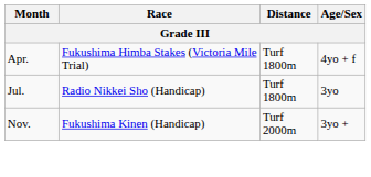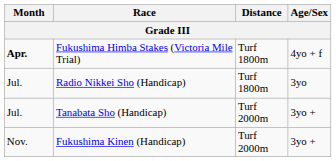Fukushima Himba Stakes (Victoria Mile Trial) | Month: normal -> bold
+ row: Jul. | Tanabata Sho (Handicap) | Turf 2000m | 3yo +
